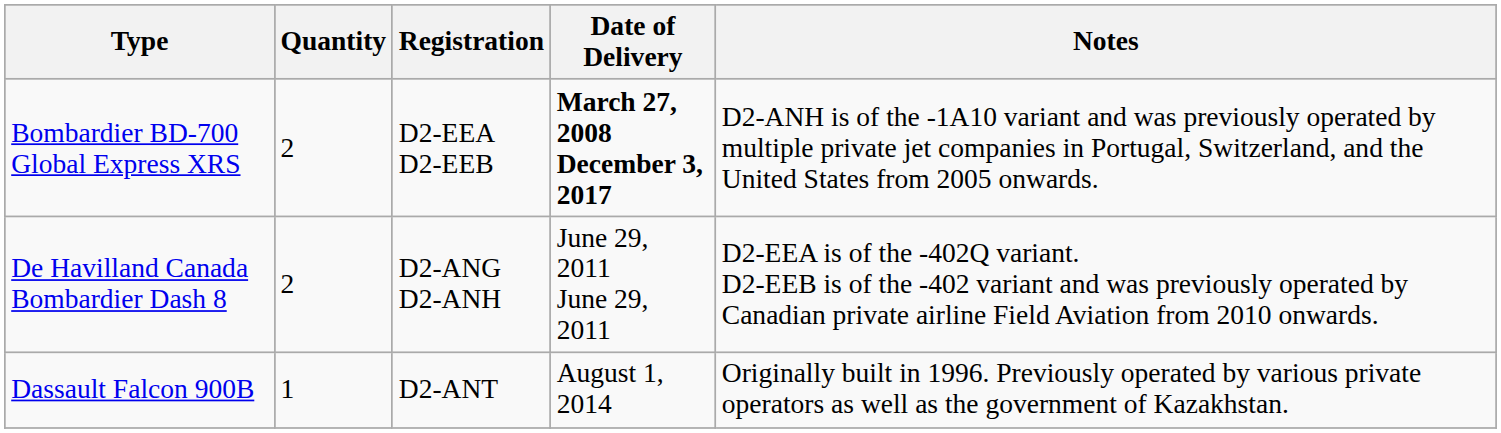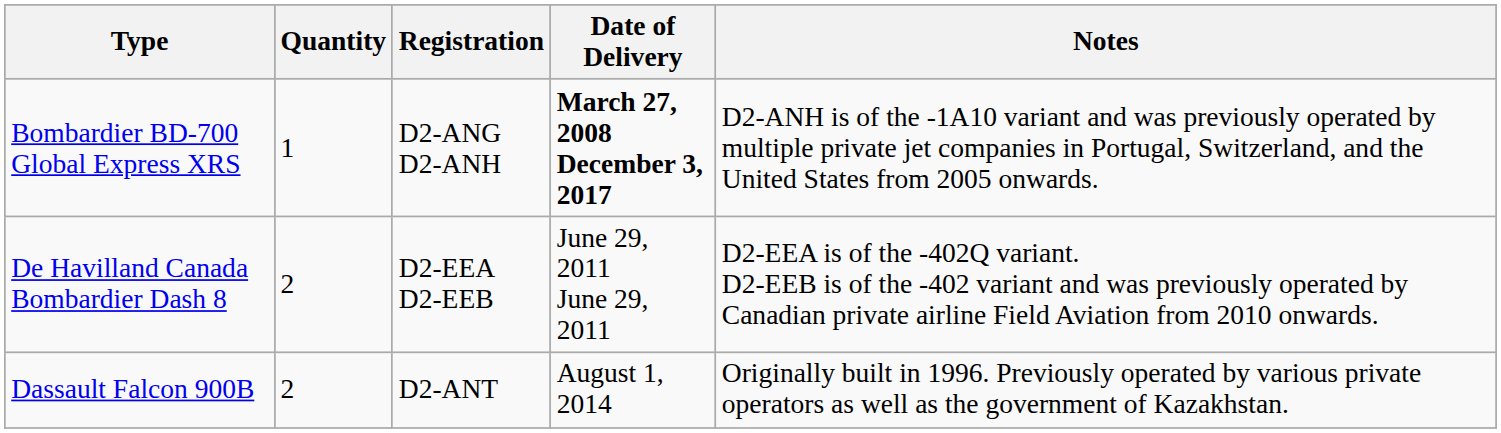Bombardier BD-700 Global Express XRS | Quantity: 2 -> 1
Bombardier BD-700 Global Express XRS | Registration: D2-EEA D2-EEB -> D2-ANG D2-ANH
De Havilland Canada Bombardier Dash 8 | Registration: D2-ANG D2-ANH -> D2-EEA D2-EEB
Dassault Falcon 900B | Quantity: 1 -> 2
